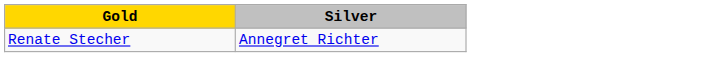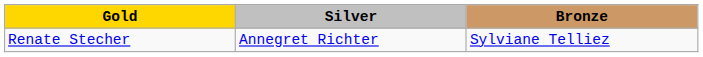+ column: Bronze | Sylviane Telliez
